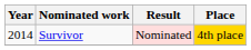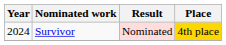Survivor | Year: 2014 -> 2024
